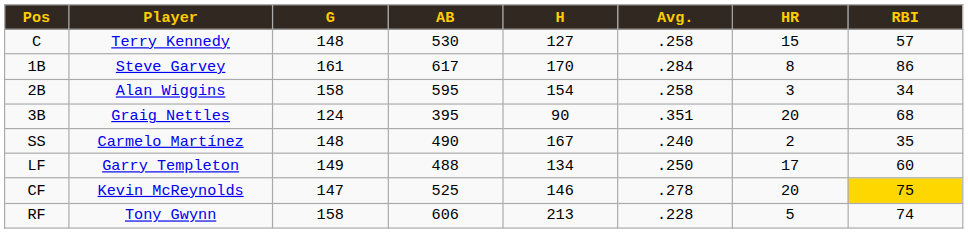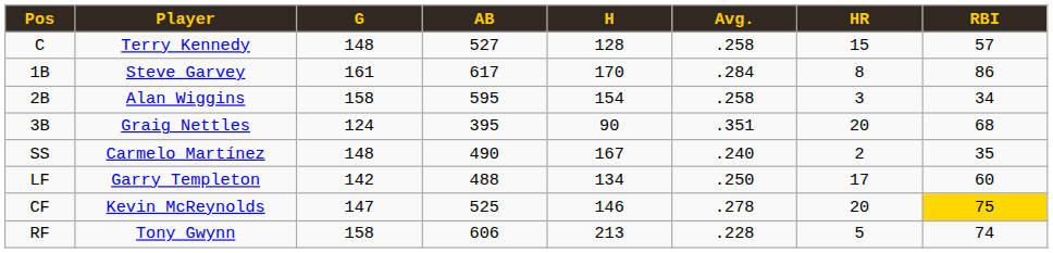C | AB: 530 -> 527
C | H: 127 -> 128
LF | G: 149 -> 142
